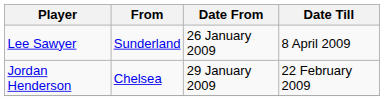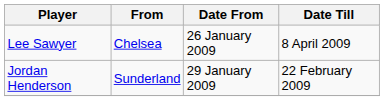Lee Sawyer | From: Sunderland -> Chelsea
Jordan Henderson | From: Chelsea -> Sunderland
